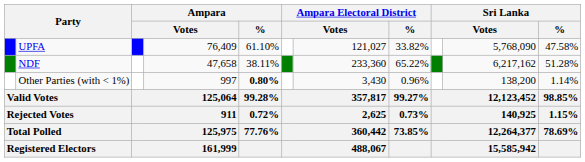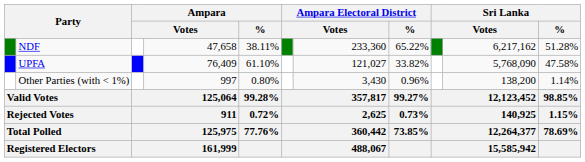rows swapped: UPFA <-> NDF
Other Parties (with < 1%) | Ampara / %: bold -> normal
